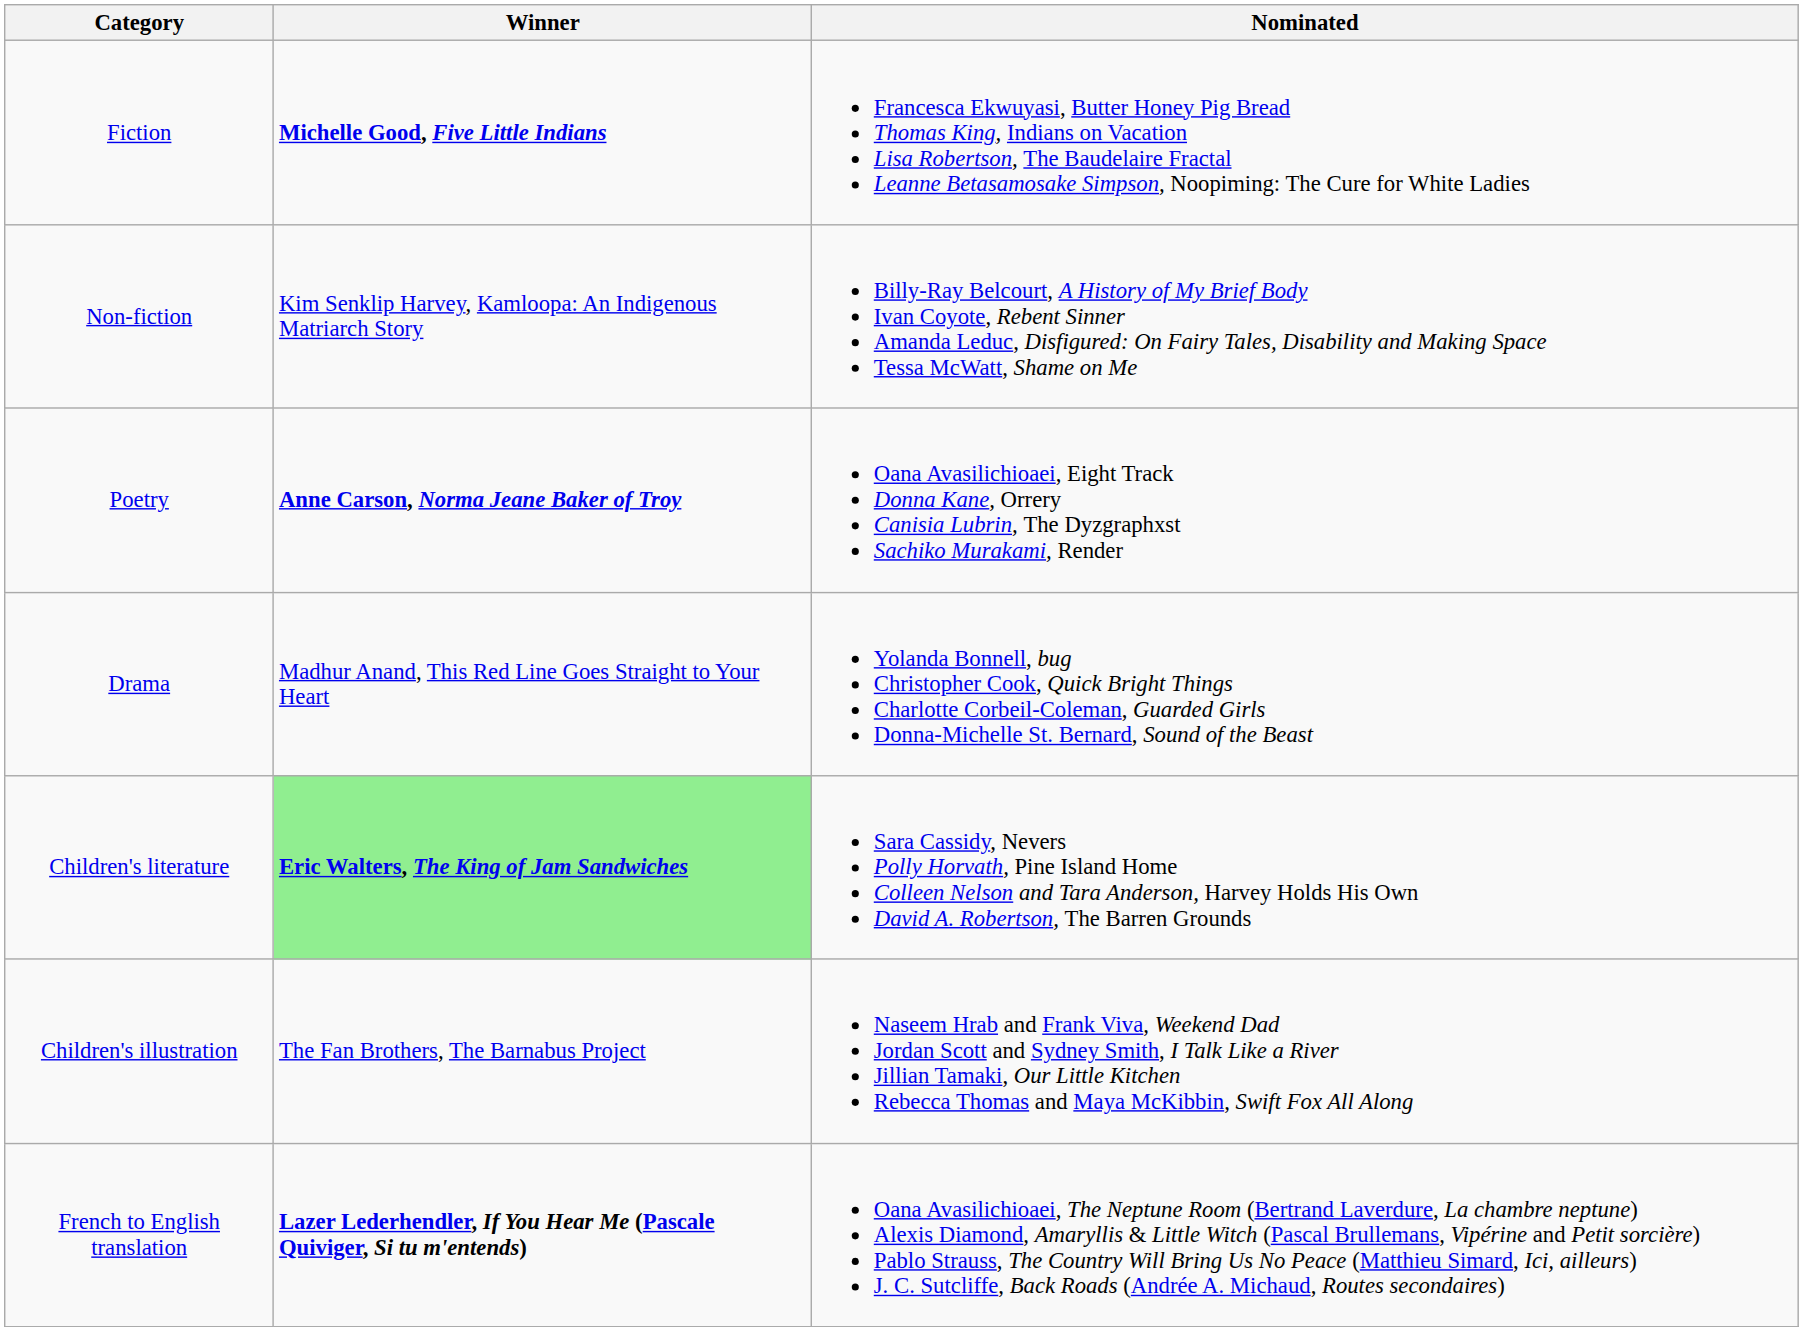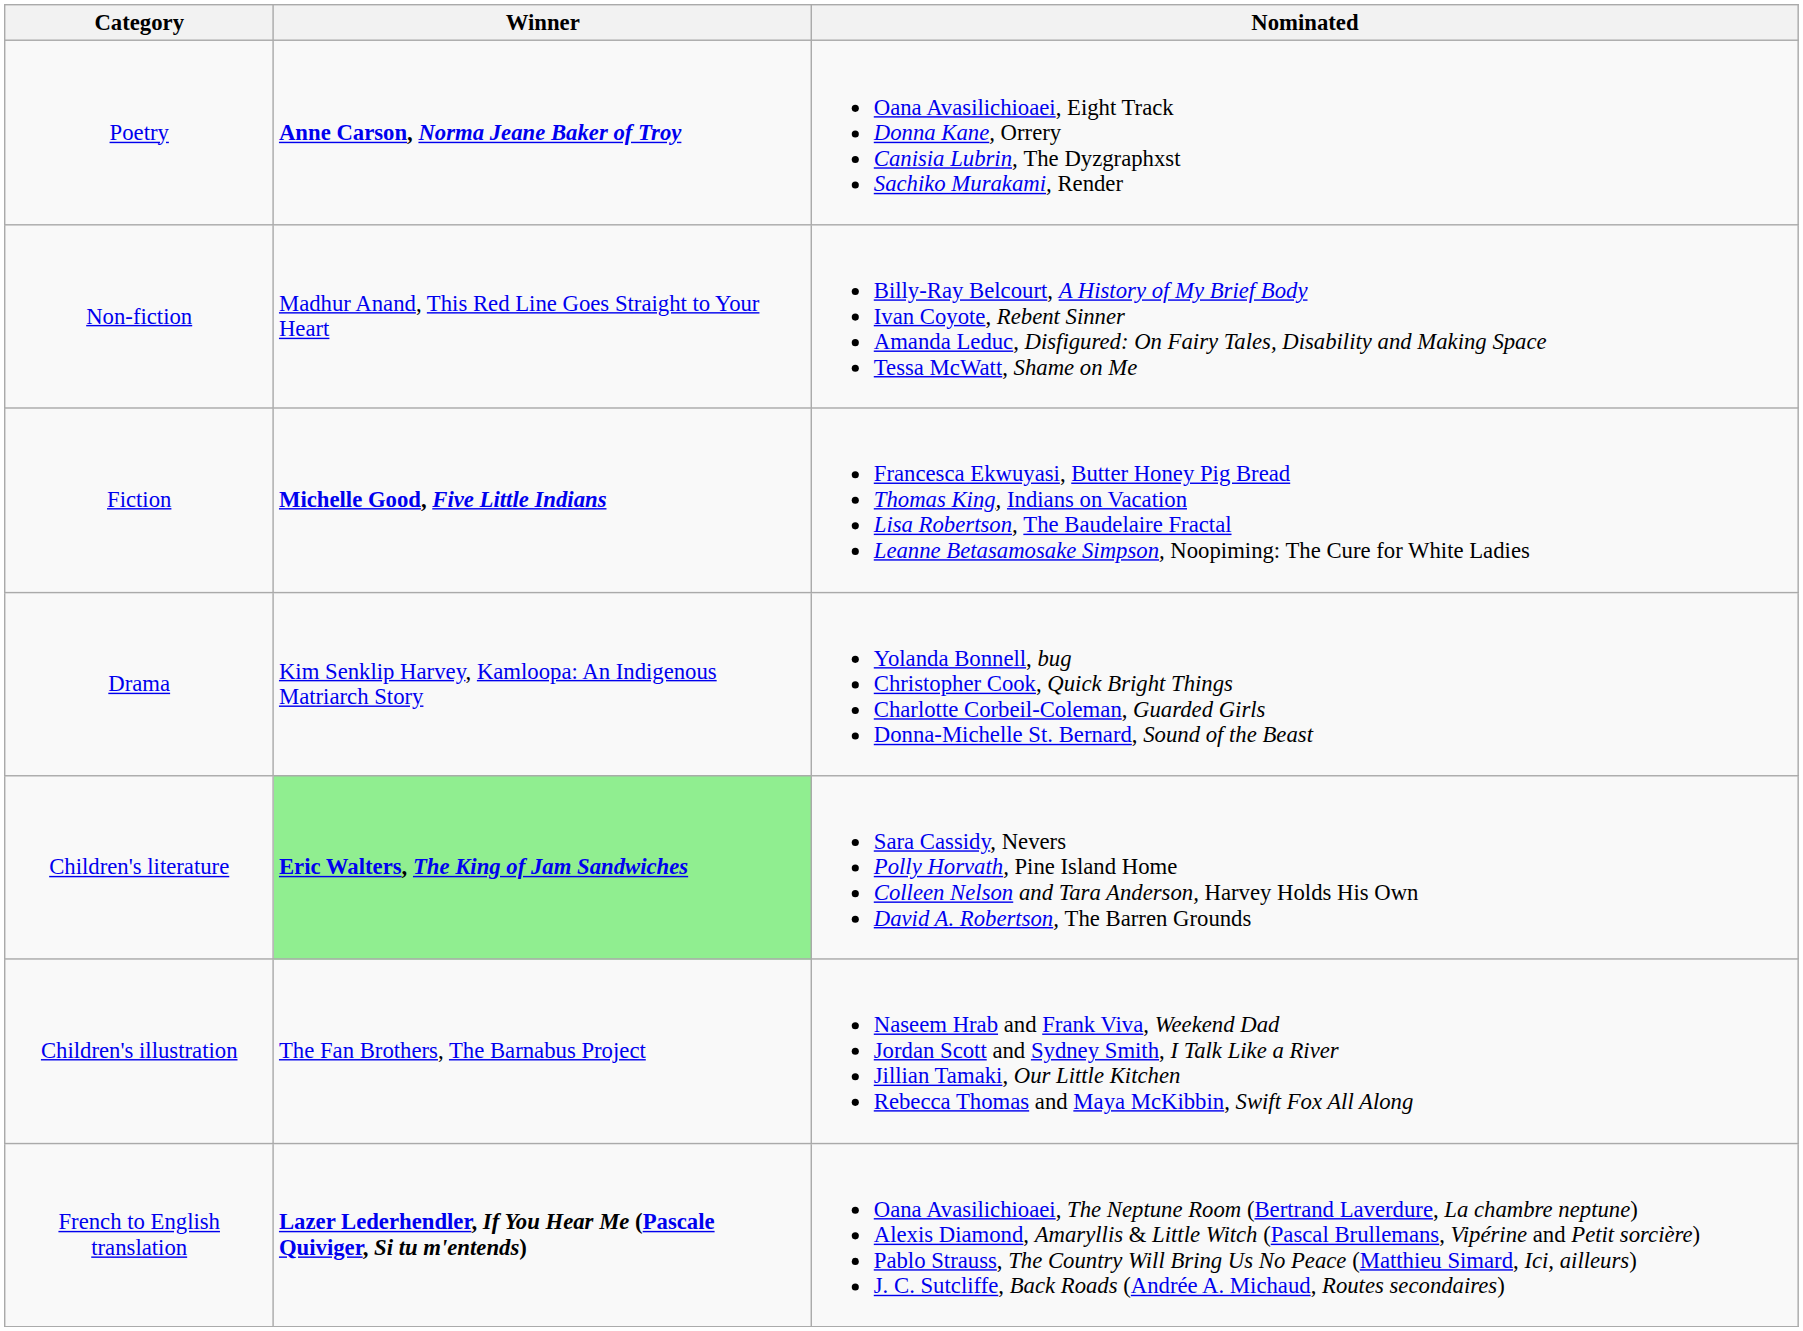rows swapped: Fiction <-> Poetry
Non-fiction | Winner: Kim Senklip Harvey, Kamloopa: An Indigenous Matriarch Story -> Madhur Anand, This Red Line Goes Straight to Your Heart
Drama | Winner: Madhur Anand, This Red Line Goes Straight to Your Heart -> Kim Senklip Harvey, Kamloopa: An Indigenous Matriarch Story
